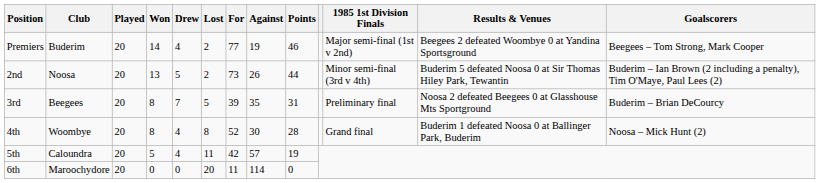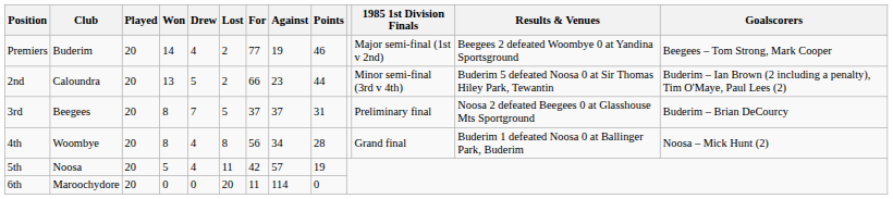2nd | Club: Noosa -> Caloundra
2nd | For: 73 -> 66
2nd | Against: 26 -> 23
3rd | For: 39 -> 37
3rd | Against: 35 -> 37
4th | For: 52 -> 56
4th | Against: 30 -> 34
5th | Club: Caloundra -> Noosa
